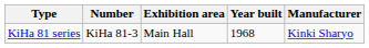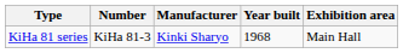columns swapped: Manufacturer <-> Exhibition area
